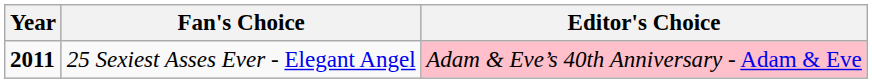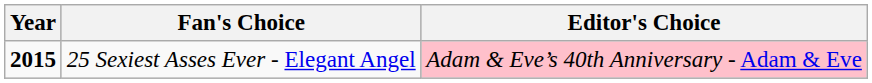25 Sexiest Asses Ever - Elegant Angel | Year: 2011 -> 2015
